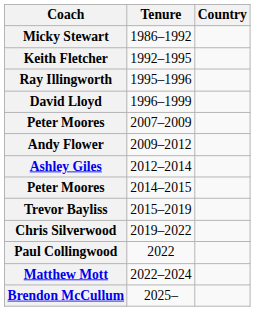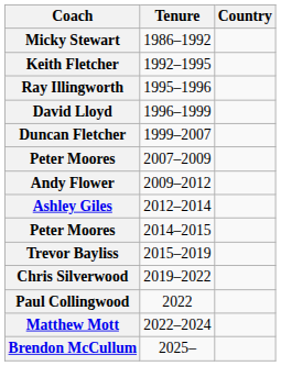+ row: Duncan Fletcher | 1999–2007
